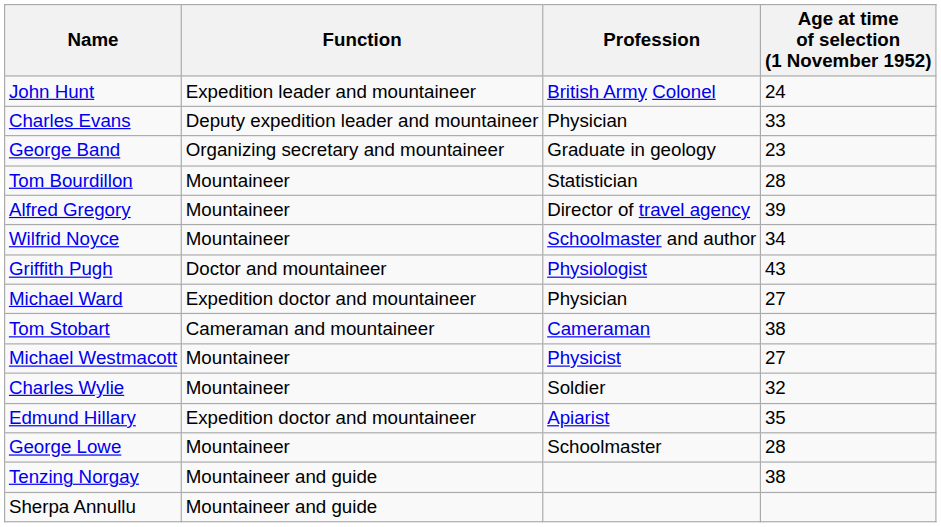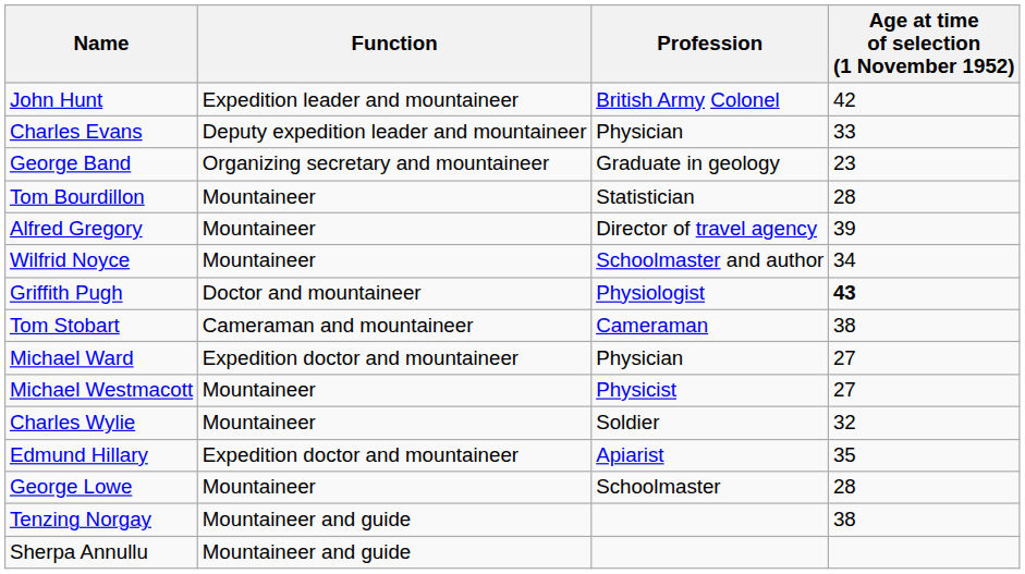John Hunt | Age at time of selection (1 November 1952): 24 -> 42
Griffith Pugh | Age at time of selection (1 November 1952): normal -> bold
rows swapped: Tom Stobart <-> Michael Ward
